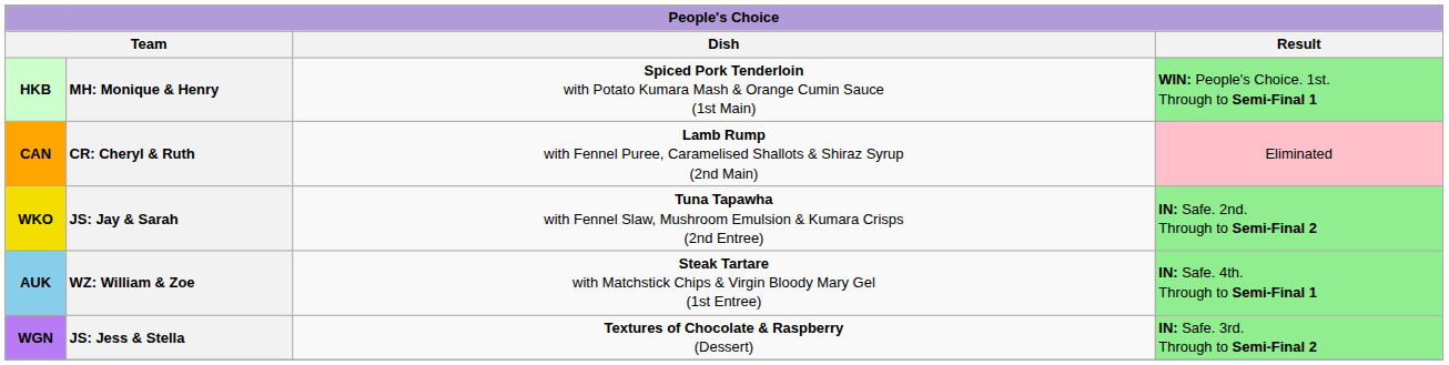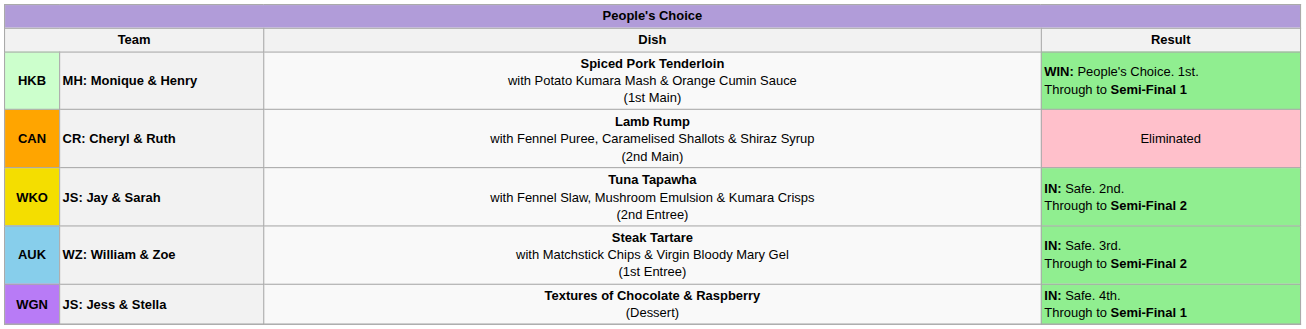WZ: William & Zoe | Result: IN: Safe. 4th. Through to Semi-Final 1 -> IN: Safe. 3rd. Through to Semi-Final 2
JS: Jess & Stella | Result: IN: Safe. 3rd. Through to Semi-Final 2 -> IN: Safe. 4th. Through to Semi-Final 1
